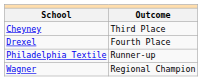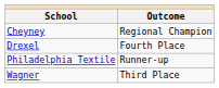Cheyney | Outcome: Third Place -> Regional Champion
Wagner | Outcome: Regional Champion -> Third Place
